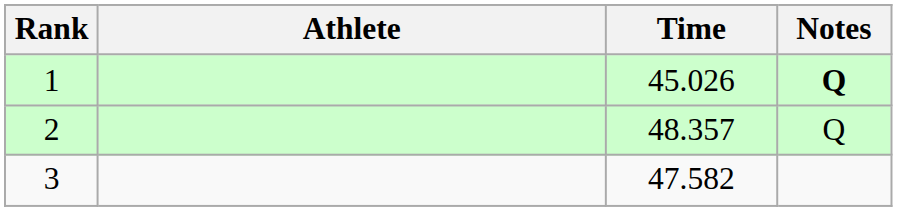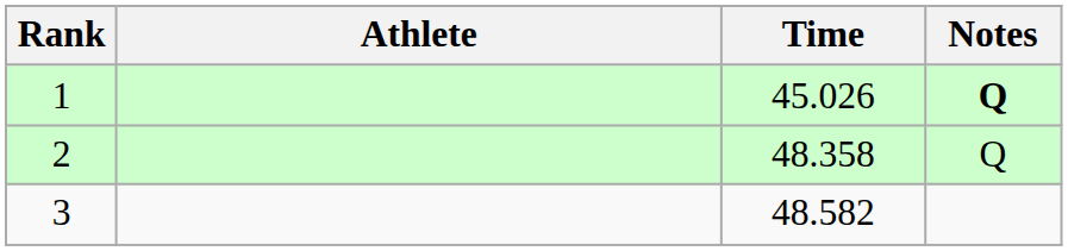2 | Time: 48.357 -> 48.358
3 | Time: 47.582 -> 48.582
